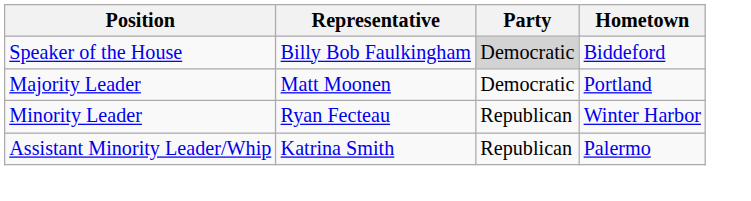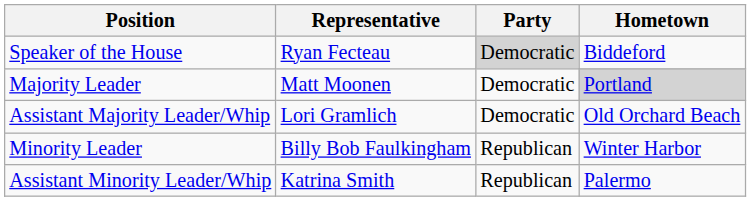Speaker of the House | Representative: Billy Bob Faulkingham -> Ryan Fecteau
Majority Leader | Hometown: no background -> lightgrey background
+ row: Assistant Majority Leader/Whip | Lori Gramlich | Democratic | Old Orchard Beach
Minority Leader | Representative: Ryan Fecteau -> Billy Bob Faulkingham
